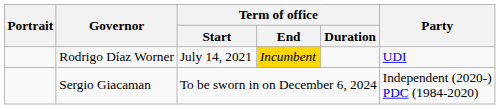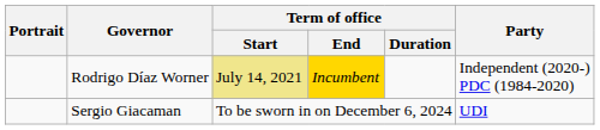Rodrigo Díaz Worner | Term of office / Start: no background -> khaki background
Rodrigo Díaz Worner | Party: UDI -> Independent (2020-) PDC (1984-2020)
Sergio Giacaman | Party: Independent (2020-) PDC (1984-2020) -> UDI
